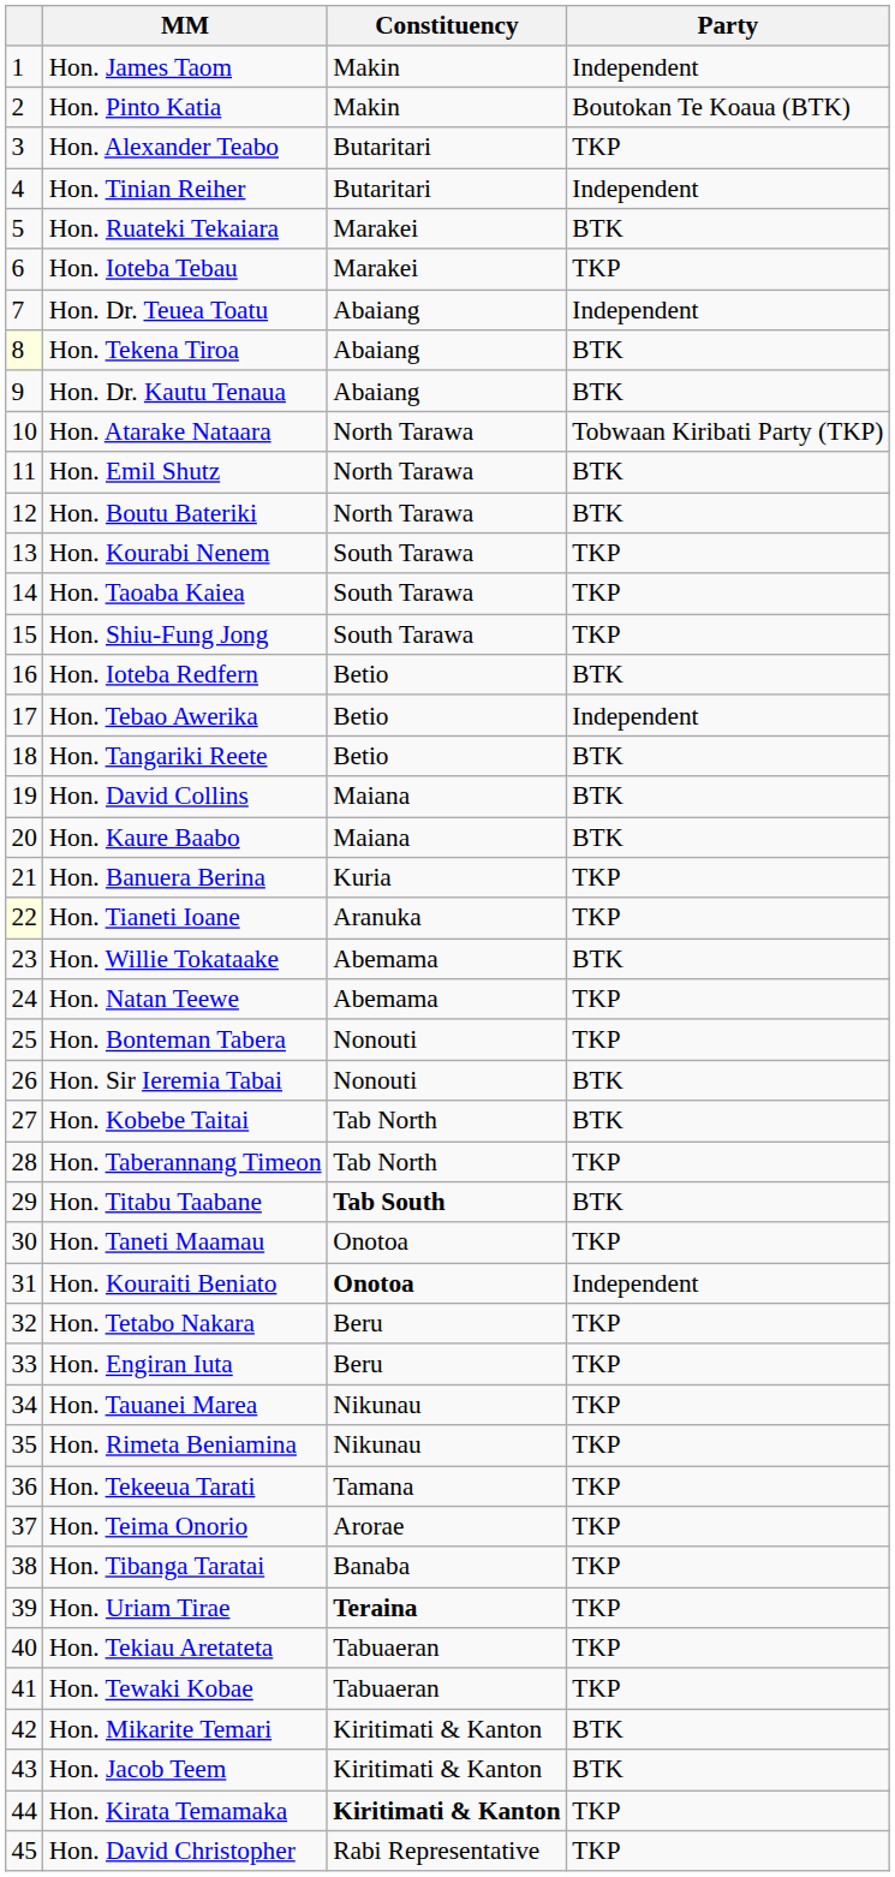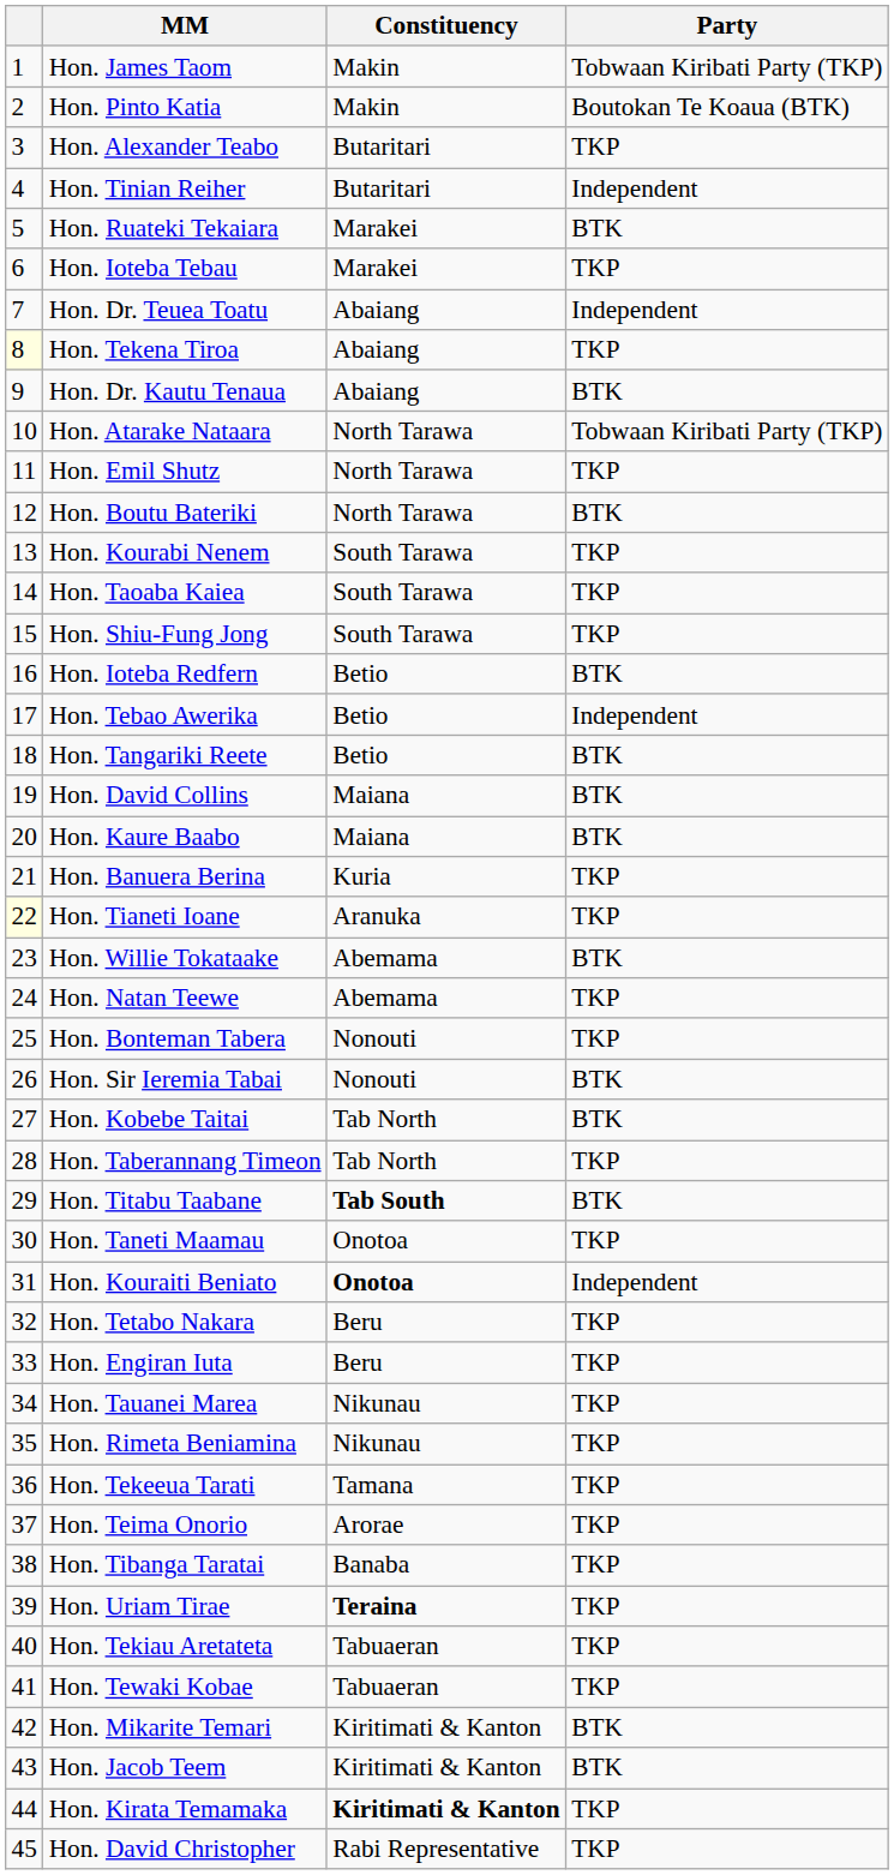Hon. James Taom | Party: Independent -> Tobwaan Kiribati Party (TKP)
Hon. Tekena Tiroa | Party: BTK -> TKP
Hon. Emil Shutz | Party: BTK -> TKP
